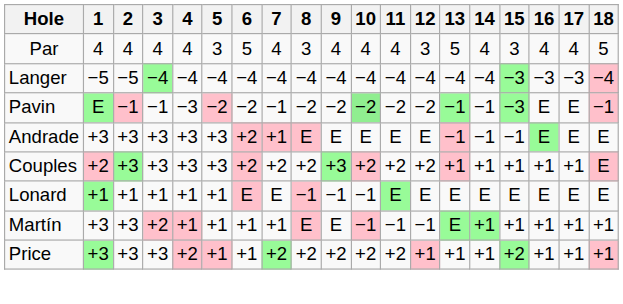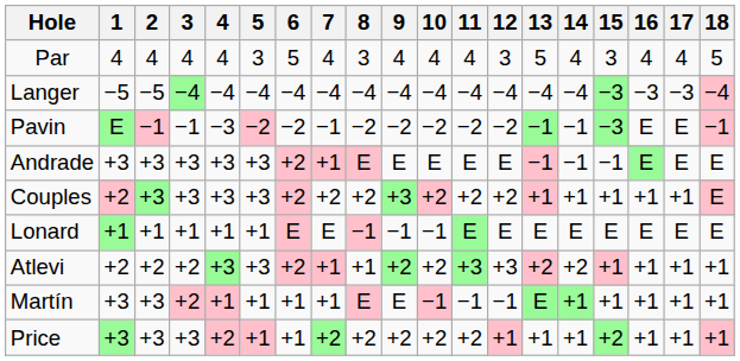Pavin | 10: lightgreen background -> no background
+ row: Atlevi | +2 | +2 | +2 | +3 | +3 | +2 | +1 | +1 | +2 | +2 | +3 | +3 | +2 | +2 | +1 | +1 | +1 | +1
